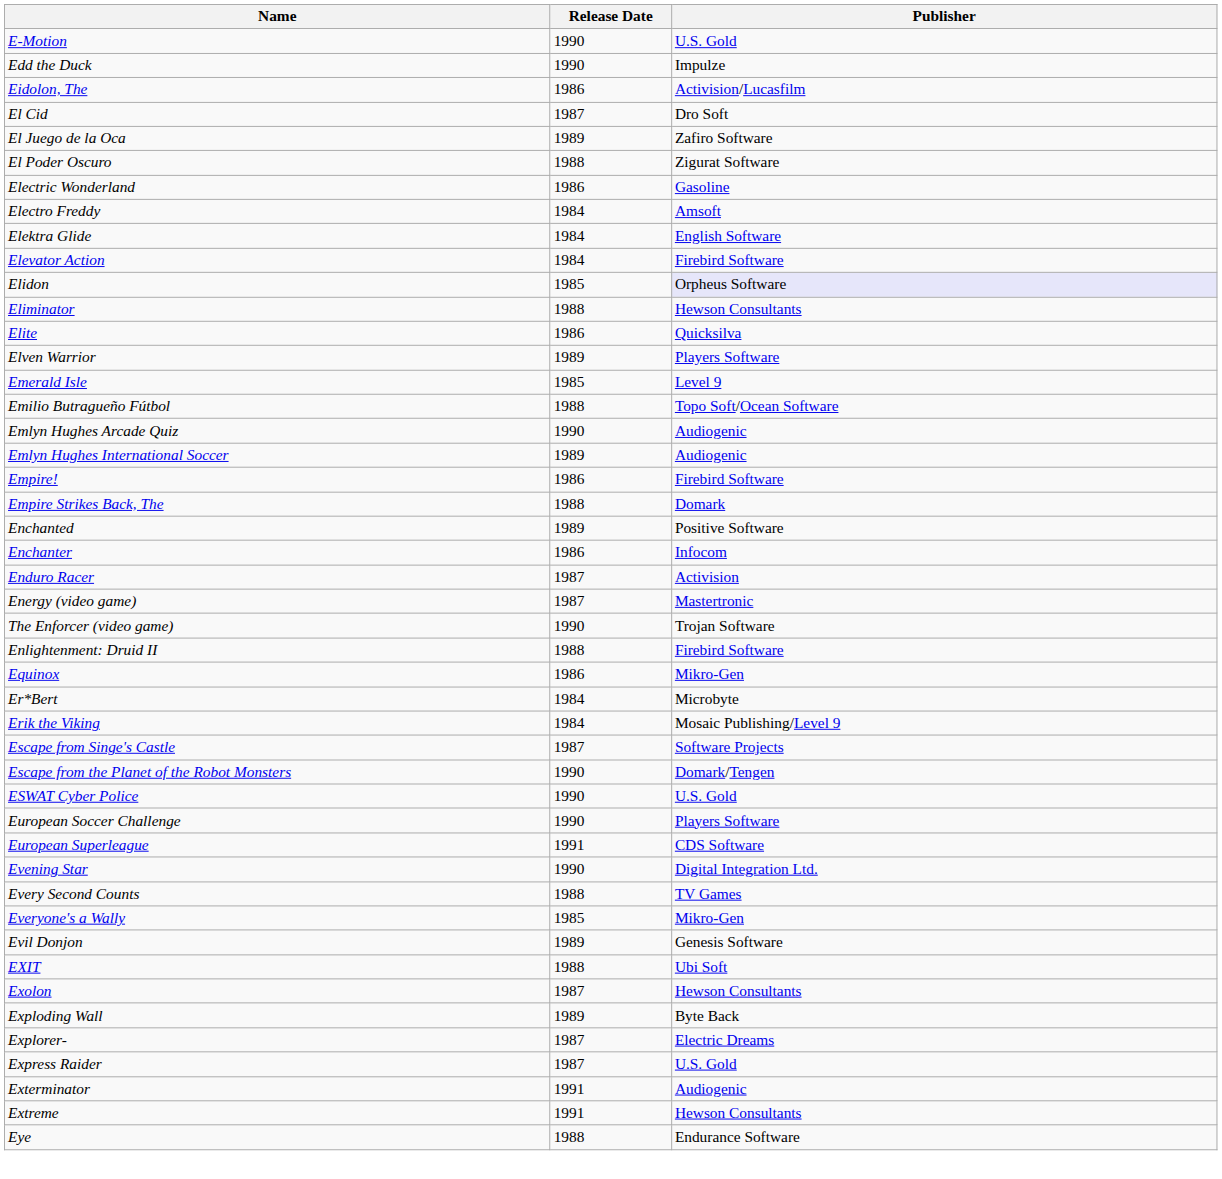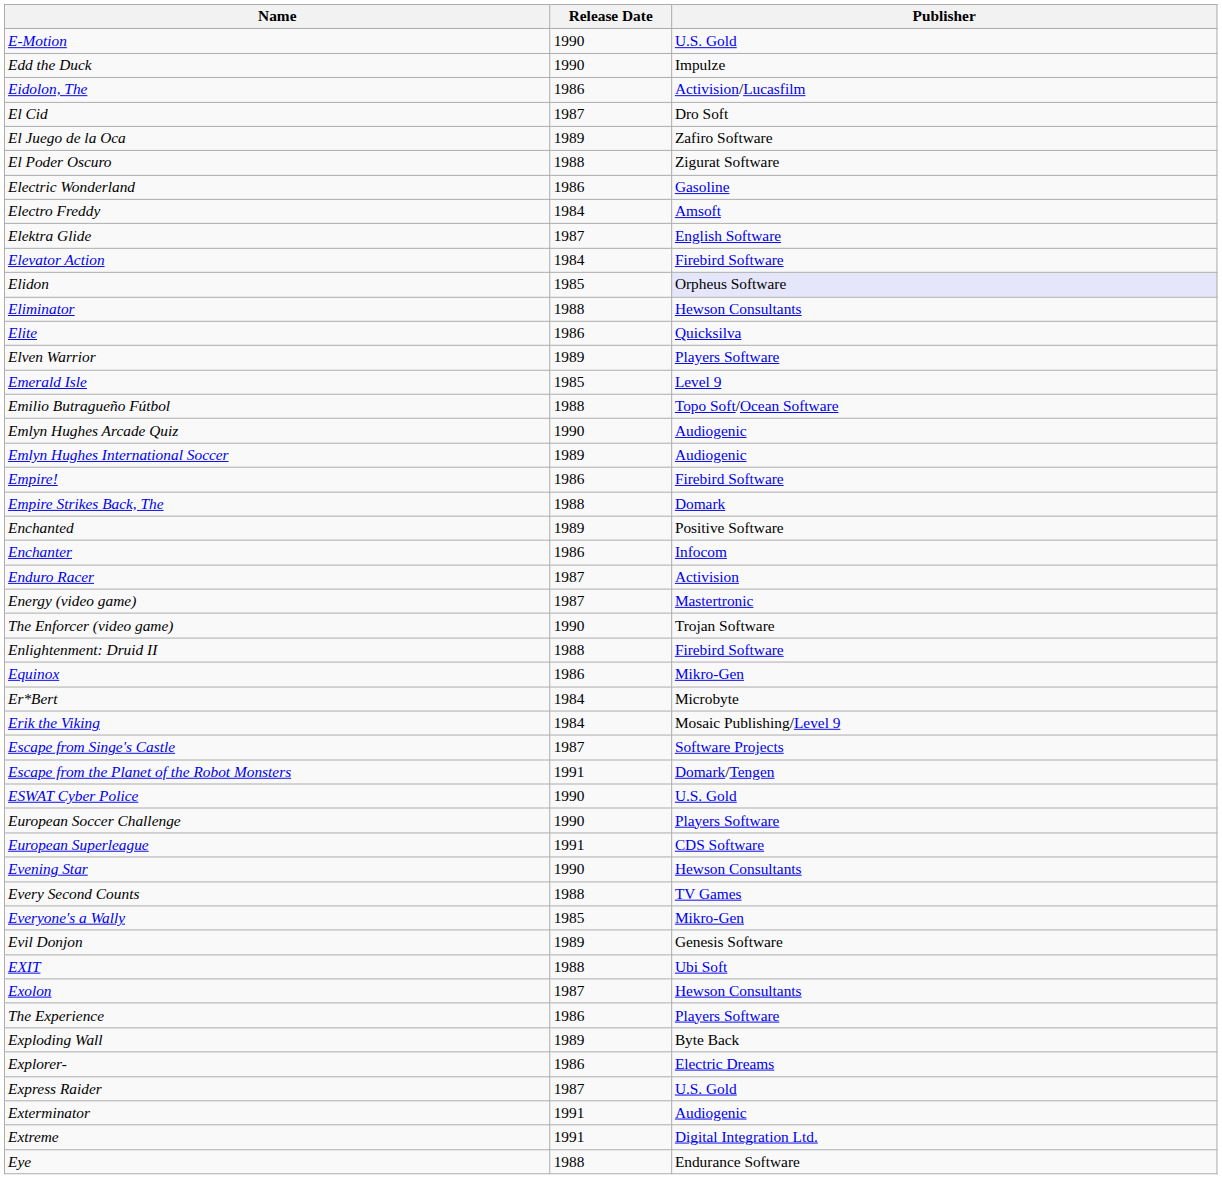Elektra Glide | Release Date: 1984 -> 1987
Escape from the Planet of the Robot Monsters | Release Date: 1990 -> 1991
Evening Star | Publisher: Digital Integration Ltd. -> Hewson Consultants
+ row: The Experience | 1986 | Players Software
Explorer- | Release Date: 1987 -> 1986
Extreme | Publisher: Hewson Consultants -> Digital Integration Ltd.
